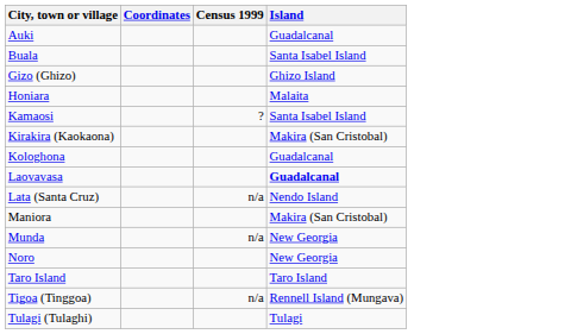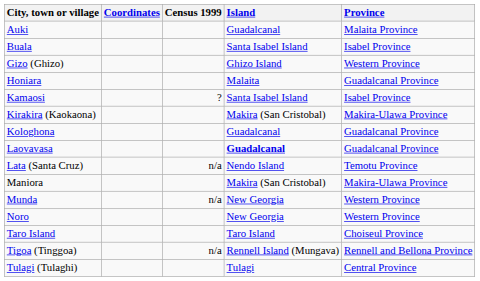+ column: Province | Malaita Province | Isabel Province | Western Province | Guadalcanal Province | Isabel Province | Makira-Ulawa Province | Guadalcanal Province | Guadalcanal Province | Temotu Province | Makira-Ulawa Province | Western Province | Western Province | Choiseul Province | Rennell and Bellona Province | Central Province
